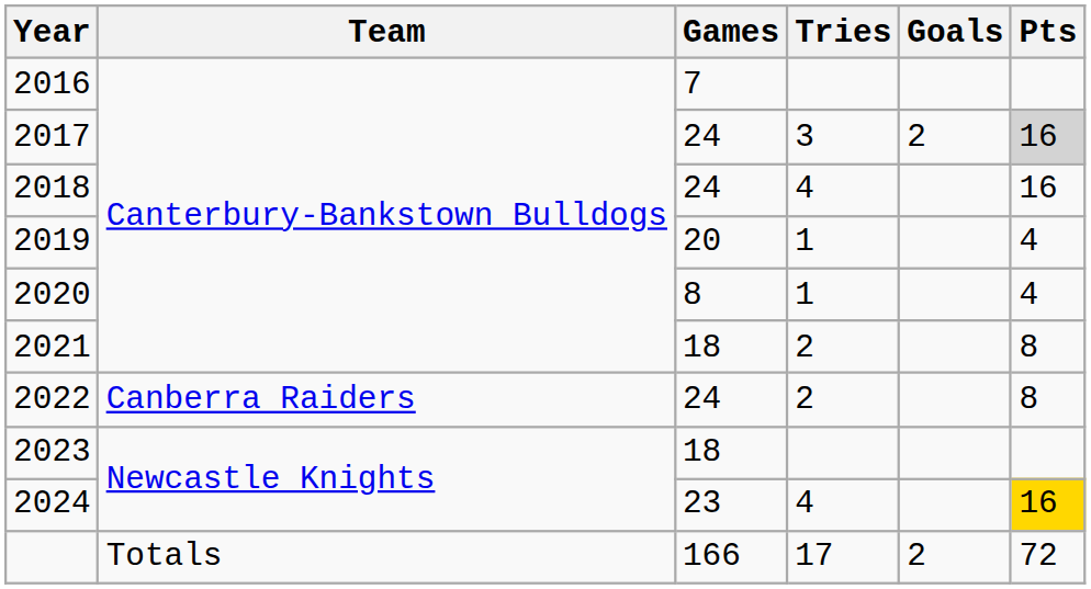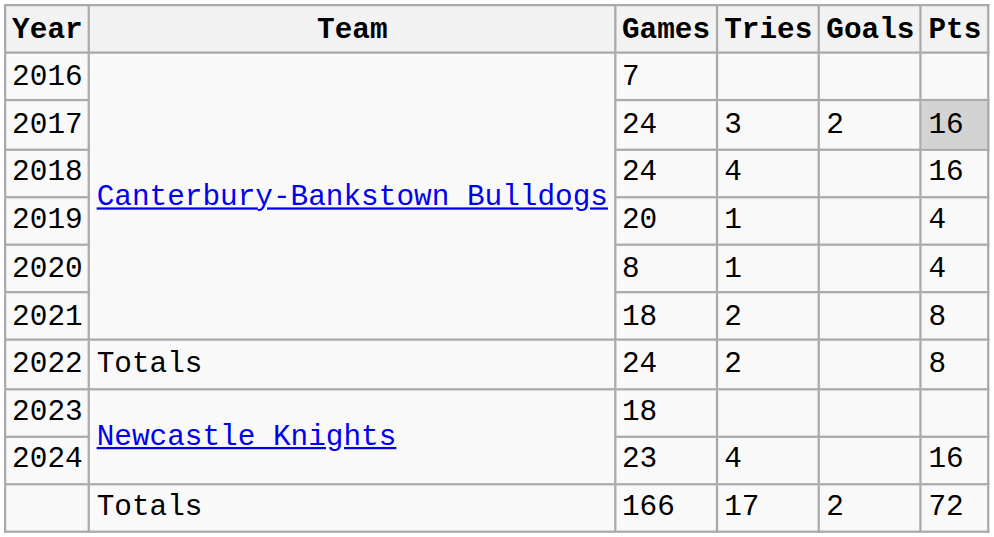2022 | Team: Canberra Raiders -> Totals
2024 | Pts: gold background -> no background
